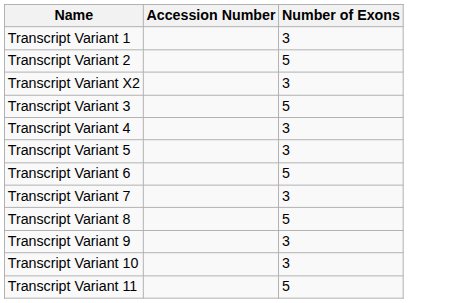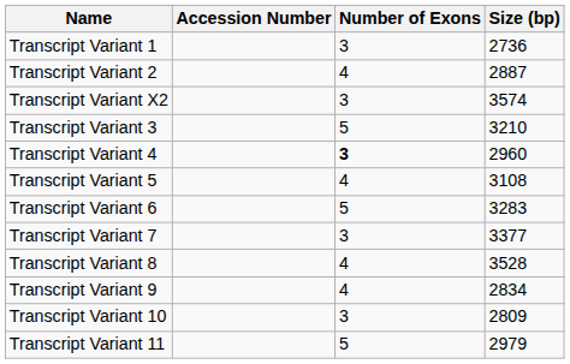+ column: Size (bp) | 2736 | 2887 | 3574 | 3210 | 2960 | 3108 | 3283 | 3377 | 3528 | 2834 | 2809 | 2979
Transcript Variant 2 | Number of Exons: 5 -> 4
Transcript Variant 4 | Number of Exons: normal -> bold
Transcript Variant 5 | Number of Exons: 3 -> 4
Transcript Variant 8 | Number of Exons: 5 -> 4
Transcript Variant 9 | Number of Exons: 3 -> 4
